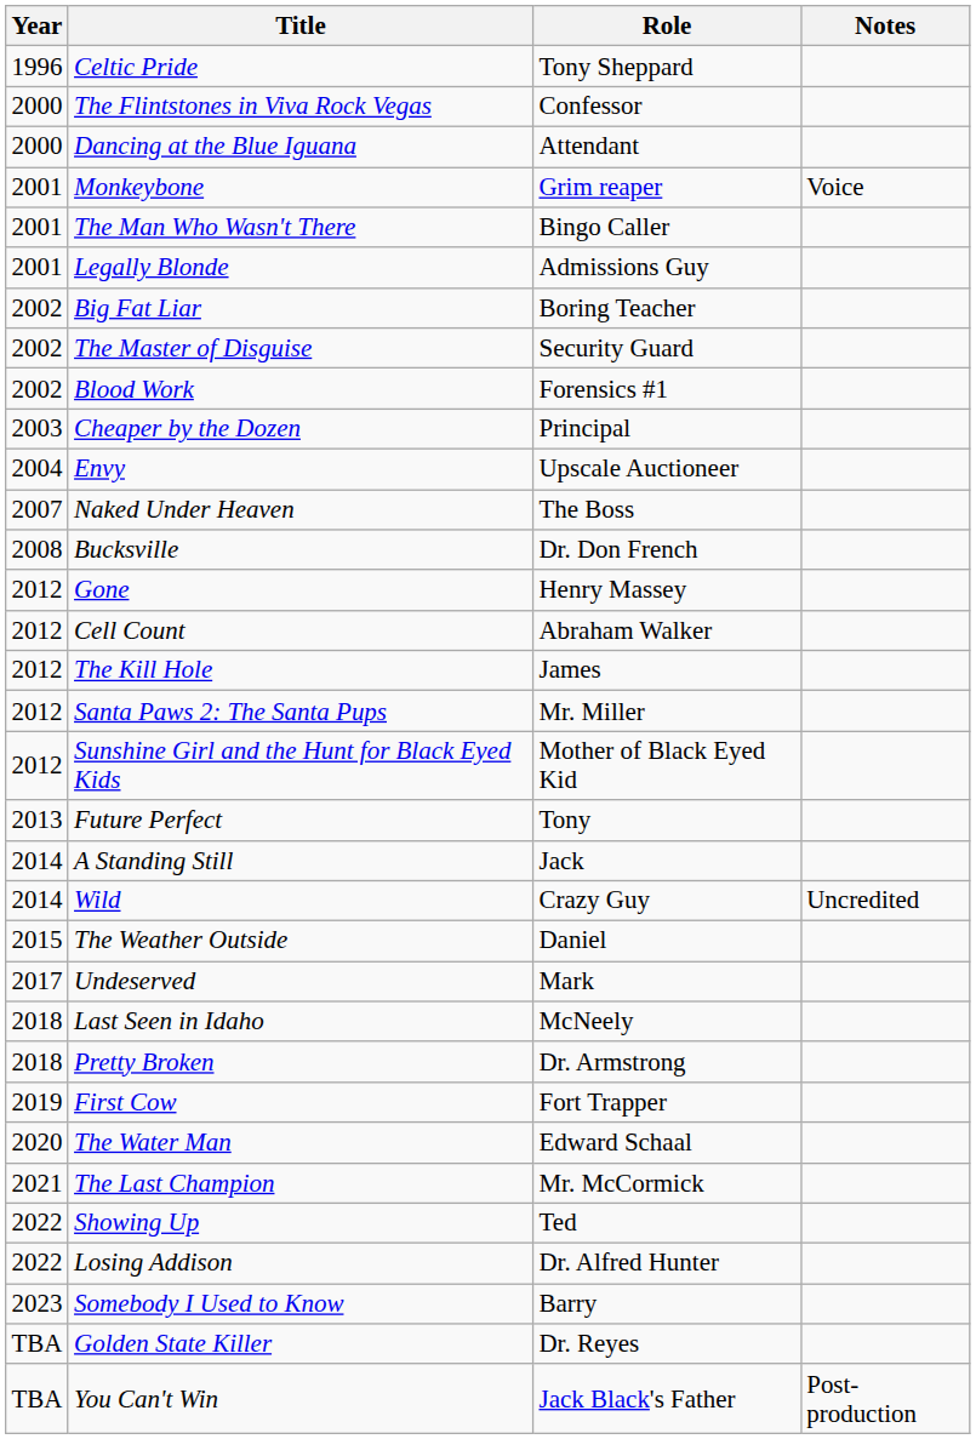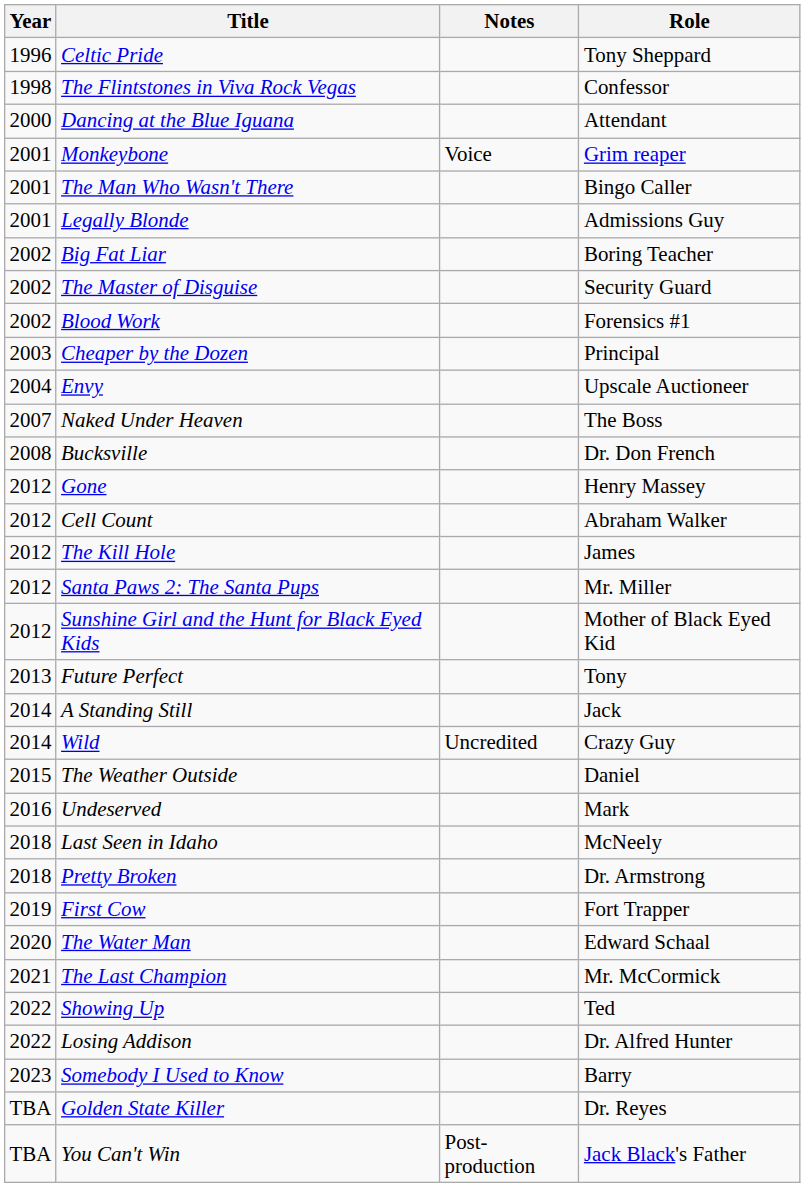columns swapped: Role <-> Notes
The Flintstones in Viva Rock Vegas | Year: 2000 -> 1998
Undeserved | Year: 2017 -> 2016
